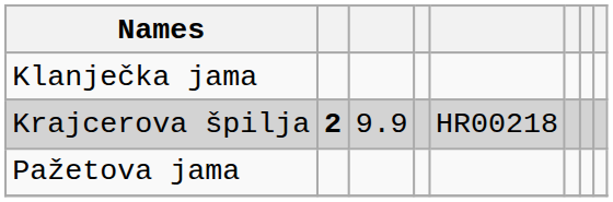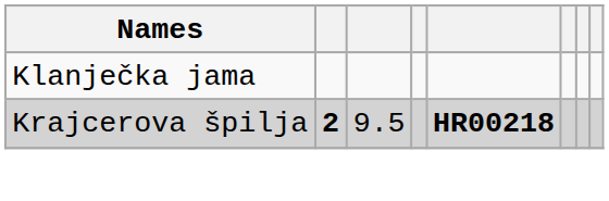Krajcerova špilja | column 3: 9.9 -> 9.5
Krajcerova špilja | column 5: normal -> bold
- row: Pažetova jama
